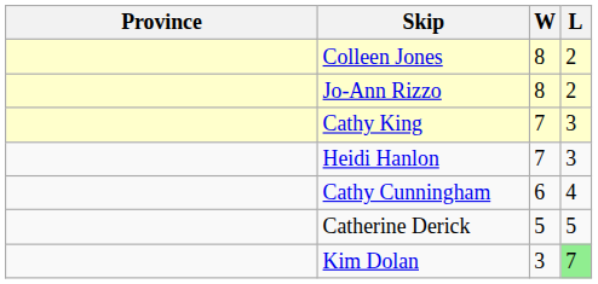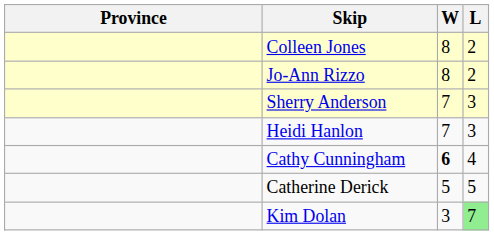+ row: Sherry Anderson | 7 | 3
- row: Cathy King | 7 | 3
Cathy Cunningham | W: normal -> bold
